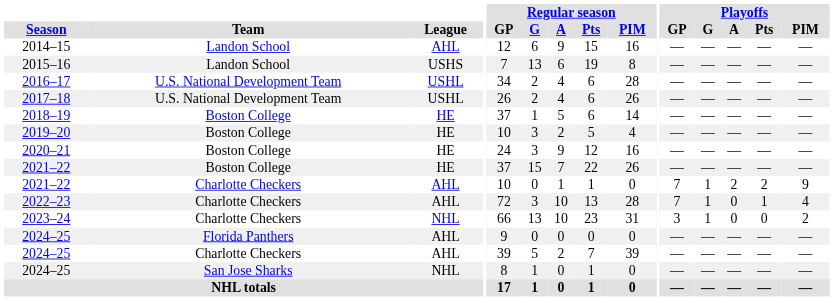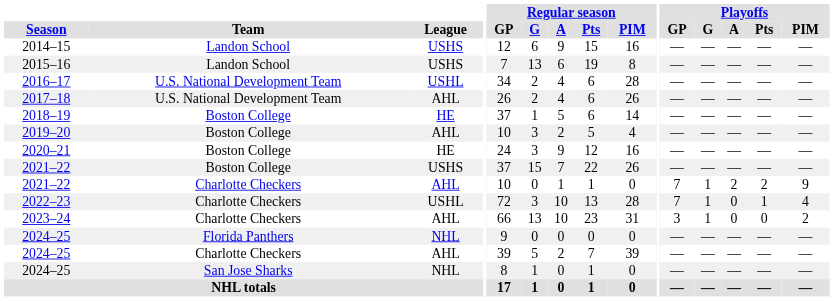2014–15 | League: AHL -> USHS
2017–18 | League: USHL -> AHL
2019–20 | League: HE -> AHL
2021–22 / Boston College | League: HE -> USHS
2022–23 | League: AHL -> USHL
2023–24 | League: NHL -> AHL
2024–25 / Florida Panthers | League: AHL -> NHL
